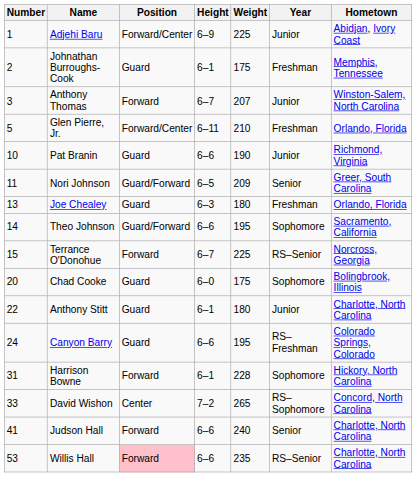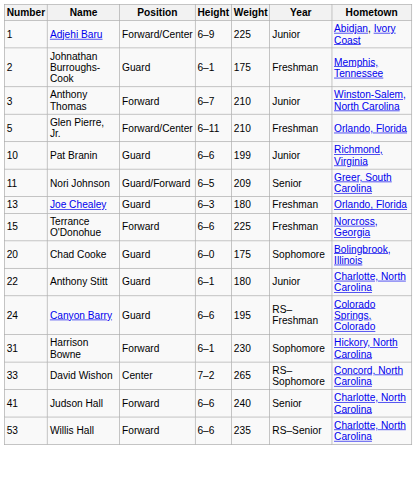Anthony Thomas | Weight: 207 -> 210
Pat Branin | Weight: 190 -> 199
- row: 14 | Theo Johnson | Guard/Forward | 6–6 | 195 | Sophomore | Sacramento, California
Terrance O'Donohue | Height: 6–7 -> 6–6
Terrance O'Donohue | Year: RS–Senior -> Freshman
Harrison Bowne | Weight: 228 -> 230
Willis Hall | Position: pink background -> no background
